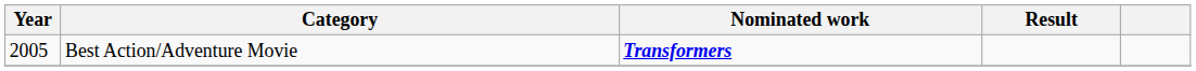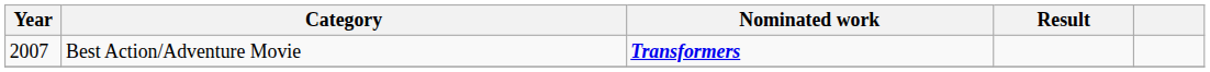Best Action/Adventure Movie | Year: 2005 -> 2007
